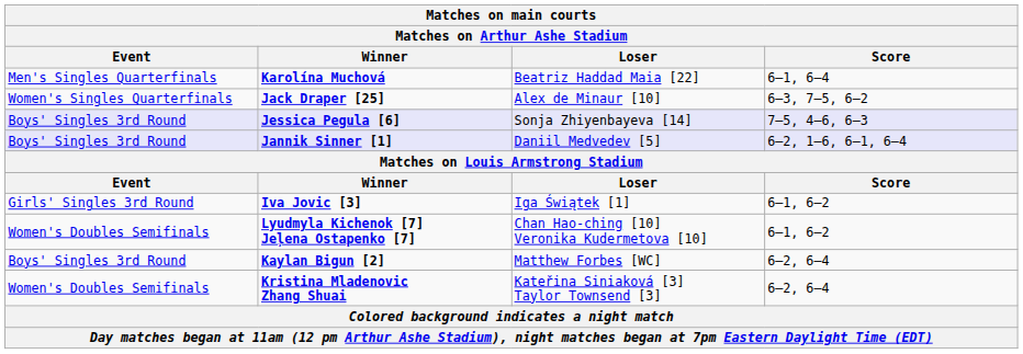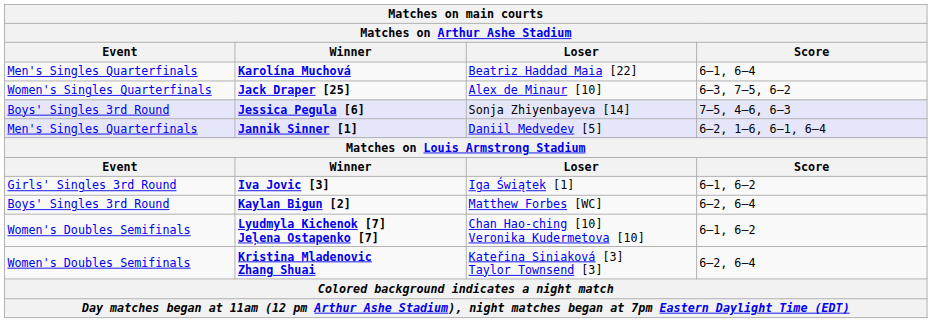Jannik Sinner [1] | Event: Boys' Singles 3rd Round -> Men's Singles Quarterfinals
rows swapped: Kaylan Bigun [2] <-> Lyudmyla Kichenok [7] Jeļena Ostapenko [7]
